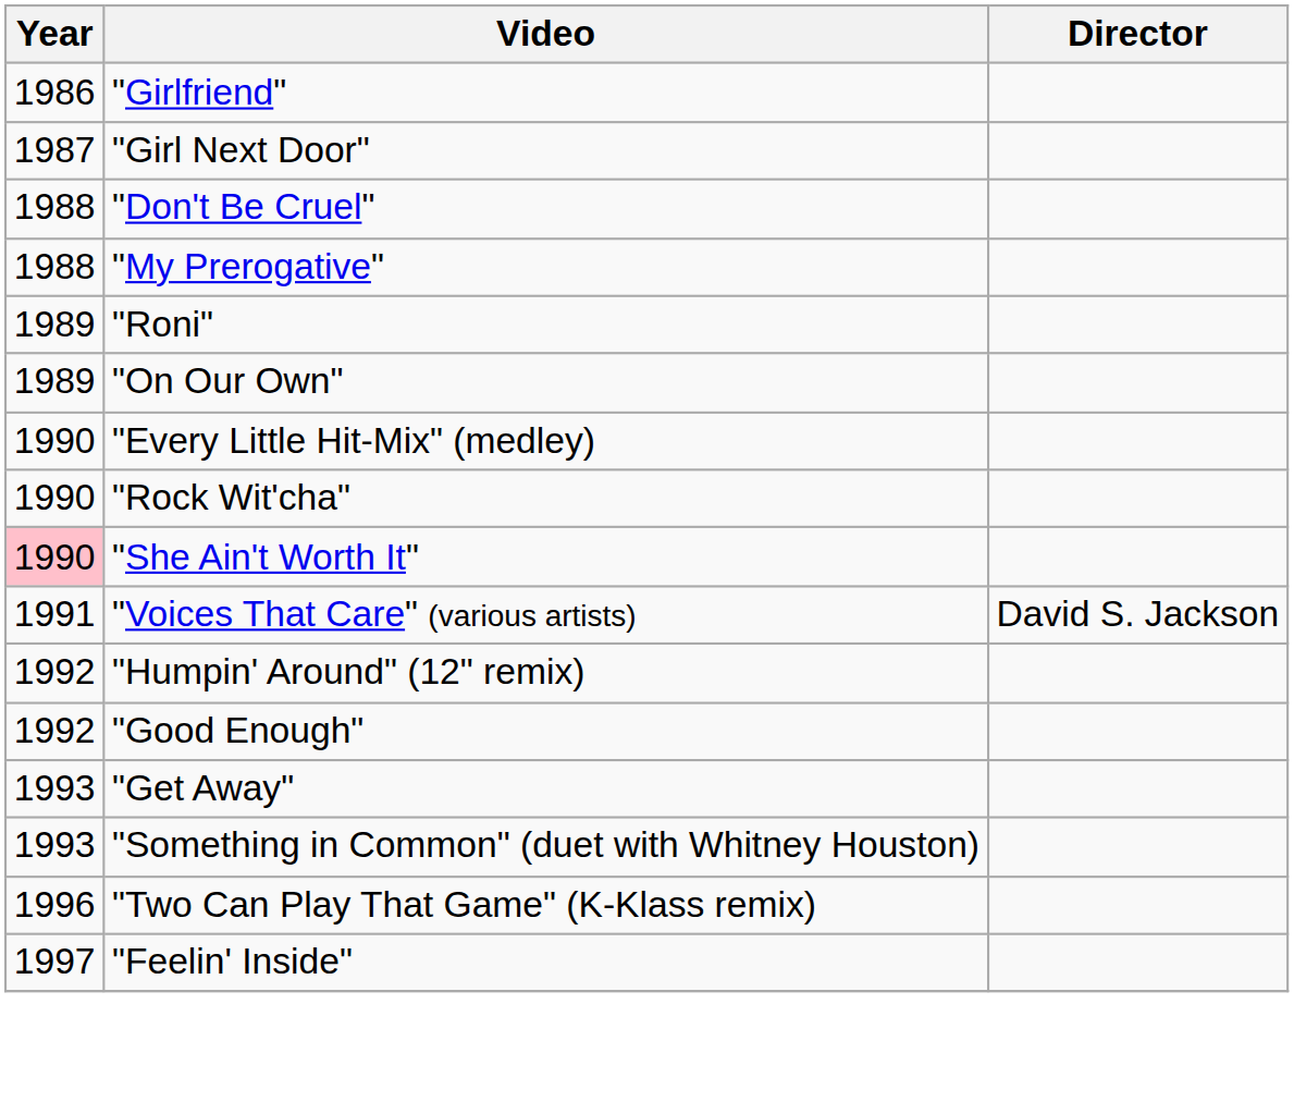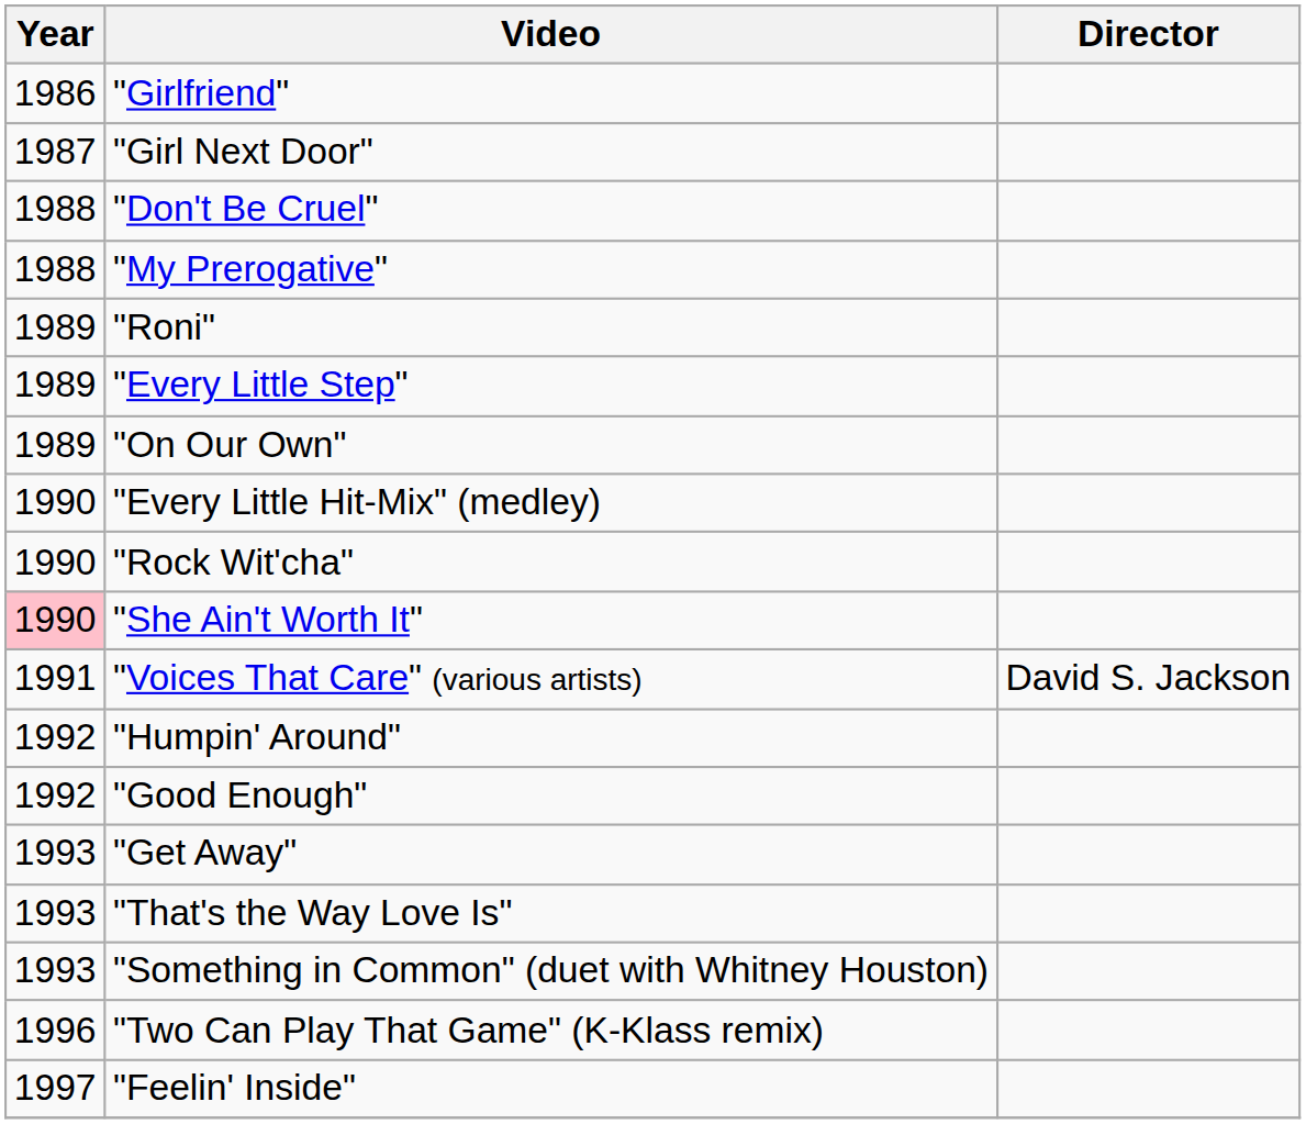+ row: 1989 | "Every Little Step"
+ row: 1992 | "Humpin' Around"
- row: 1992 | "Humpin' Around" (12" remix)
+ row: 1993 | "That's the Way Love Is"
